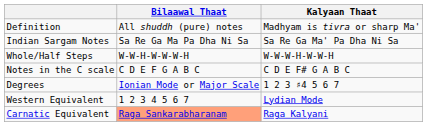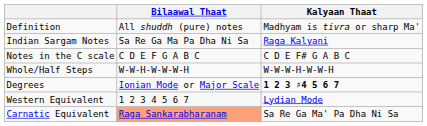Indian Sargam Notes | Kalyaan Thaat: Sa Re Ga Ma' Pa Dha Ni Sa -> Raga Kalyani
rows swapped: Notes in the C scale <-> Whole/Half Steps
Degrees | Kalyaan Thaat: normal -> bold
Carnatic Equivalent | Kalyaan Thaat: Raga Kalyani -> Sa Re Ga Ma' Pa Dha Ni Sa
